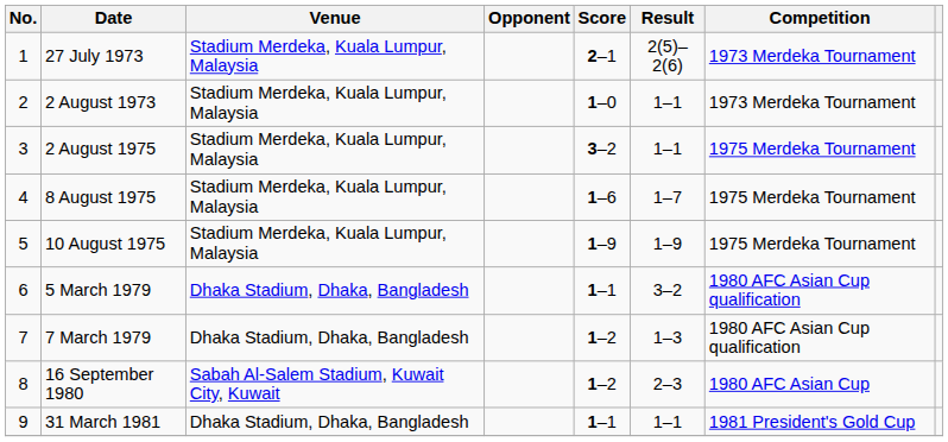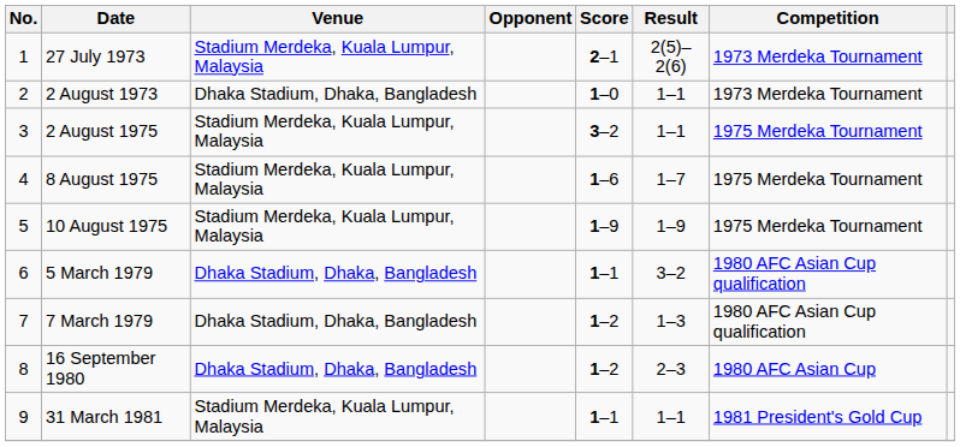2 August 1973 | Venue: Stadium Merdeka, Kuala Lumpur, Malaysia -> Dhaka Stadium, Dhaka, Bangladesh
16 September 1980 | Venue: Sabah Al-Salem Stadium, Kuwait City, Kuwait -> Dhaka Stadium, Dhaka, Bangladesh
31 March 1981 | Venue: Dhaka Stadium, Dhaka, Bangladesh -> Stadium Merdeka, Kuala Lumpur, Malaysia
